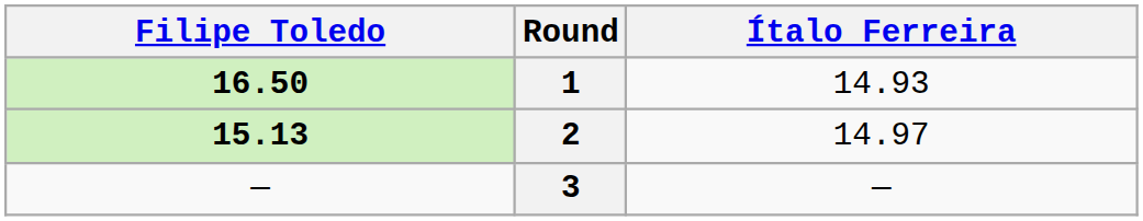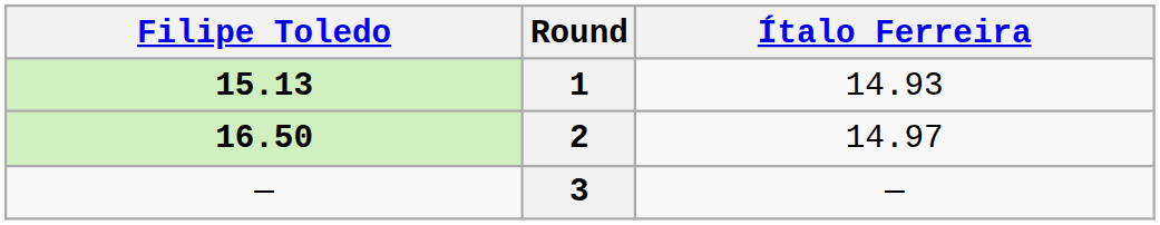1 | Filipe Toledo: 16.50 -> 15.13
2 | Filipe Toledo: 15.13 -> 16.50
